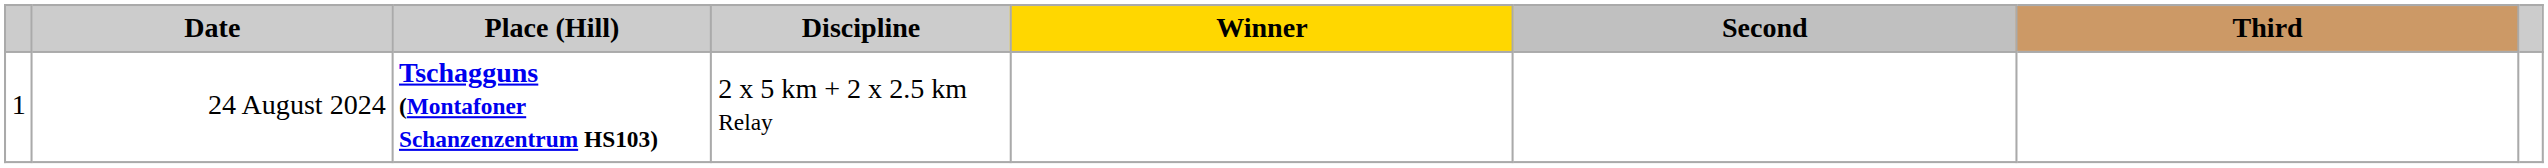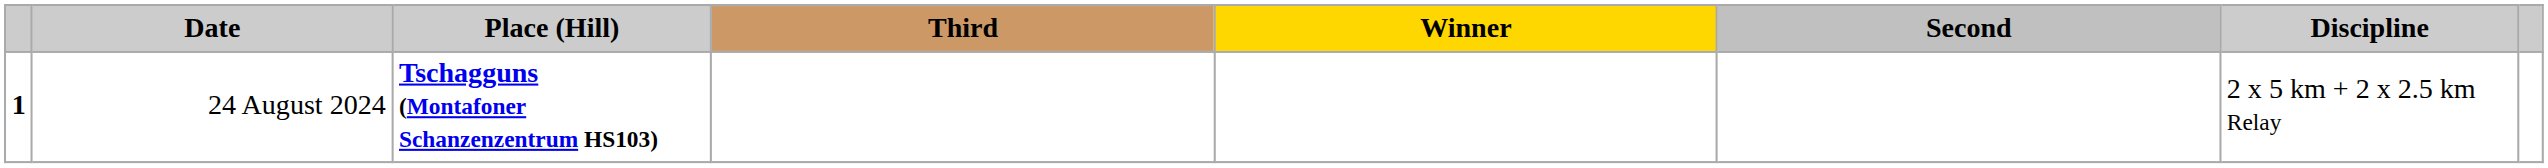columns swapped: Discipline <-> Third
24 August 2024 | column 1: normal -> bold
